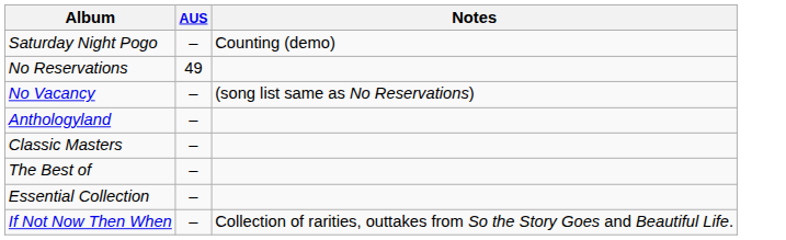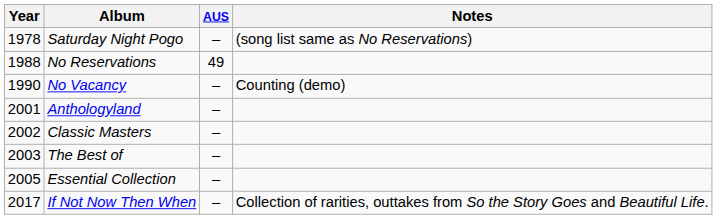+ column: Year | 1978 | 1988 | 1990 | 2001 | 2002 | 2003 | 2005 | 2017
Saturday Night Pogo | Notes: Counting (demo) -> (song list same as No Reservations)
No Vacancy | Notes: (song list same as No Reservations) -> Counting (demo)
